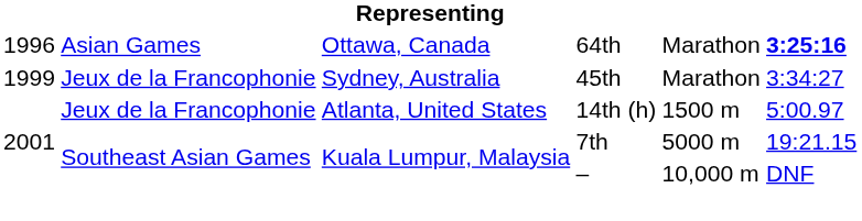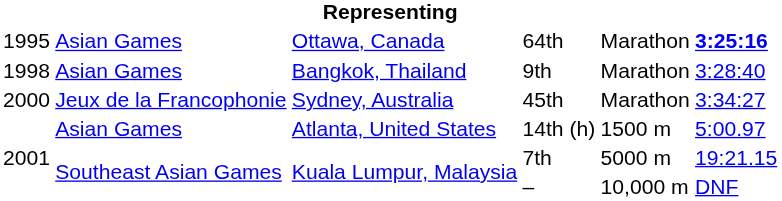64th | column 1: 1996 -> 1995
+ row: 1998 | Asian Games | Bangkok, Thailand | 9th | Marathon | 3:28:40
45th | column 1: 1999 -> 2000
14th (h) | column 2: Jeux de la Francophonie -> Asian Games
